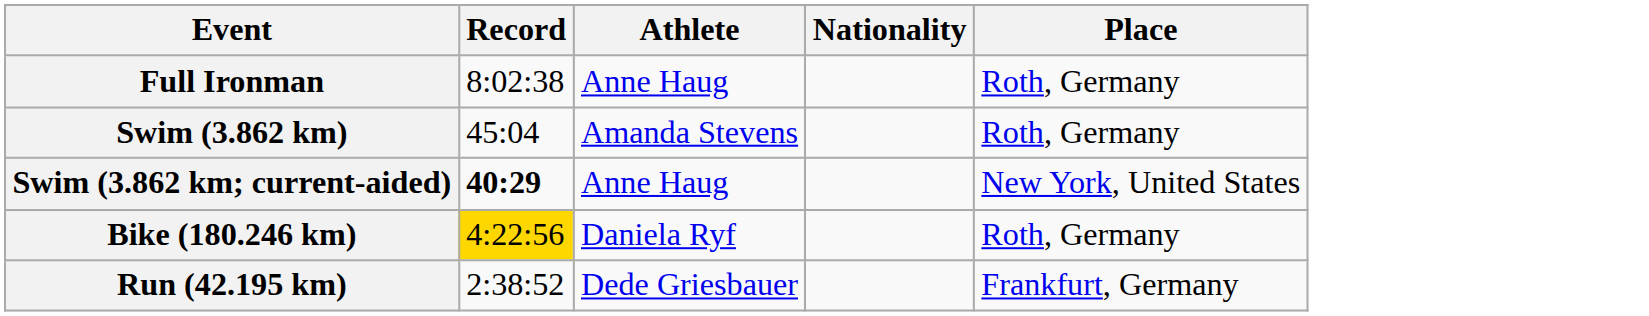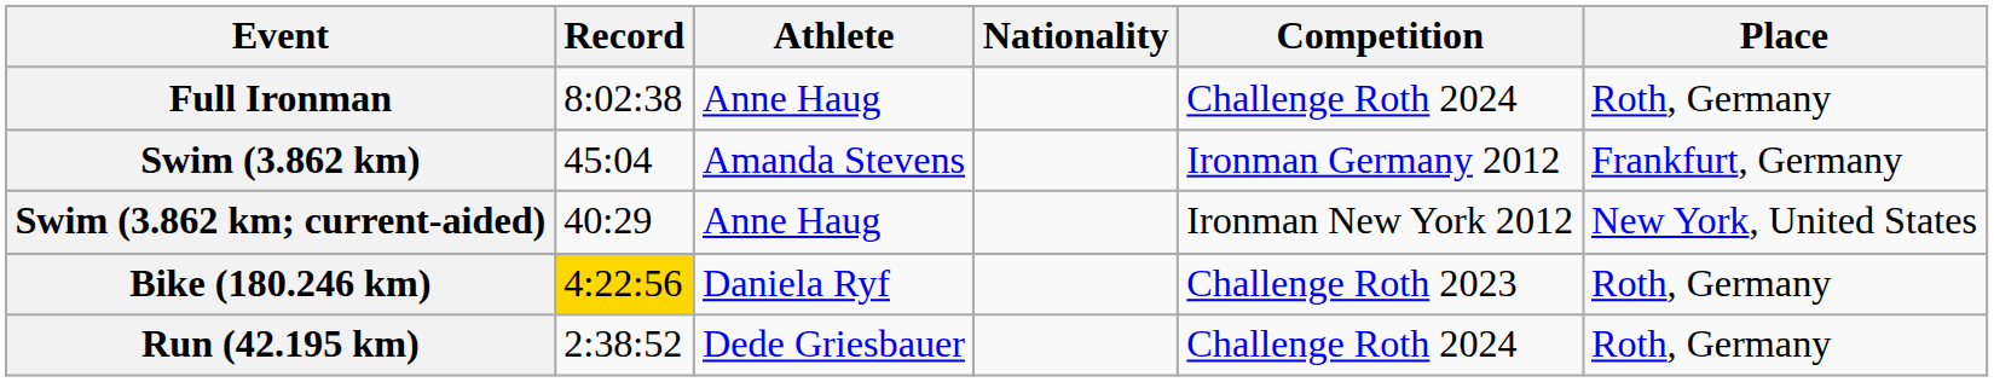+ column: Competition | Challenge Roth 2024 | Ironman Germany 2012 | Ironman New York 2012 | Challenge Roth 2023 | Challenge Roth 2024
Swim (3.862 km) | Place: Roth, Germany -> Frankfurt, Germany
Swim (3.862 km; current-aided) | Record: bold -> normal
Run (42.195 km) | Place: Frankfurt, Germany -> Roth, Germany
